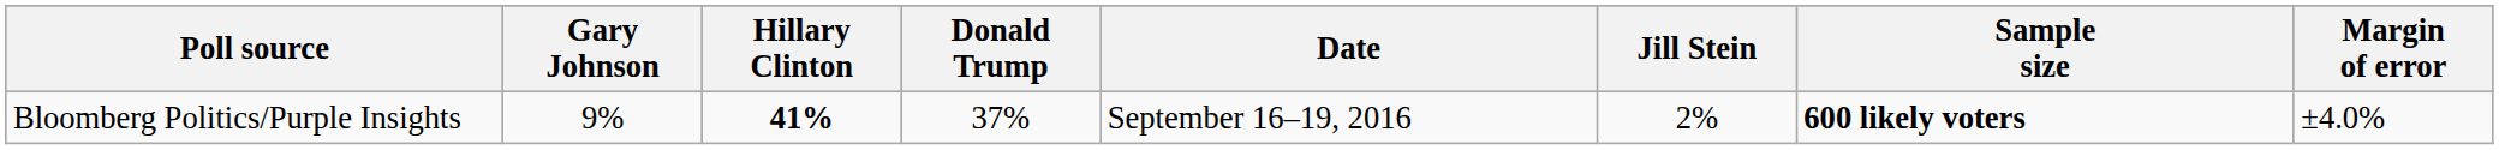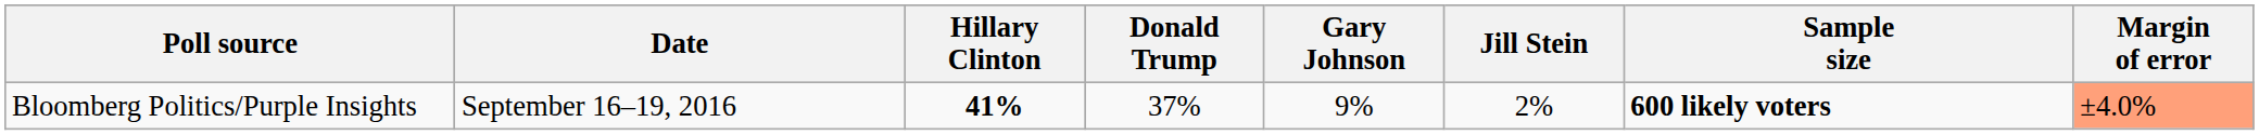columns swapped: Date <-> Gary Johnson
Bloomberg Politics/Purple Insights | Margin of error: no background -> lightsalmon background
